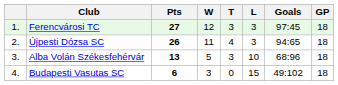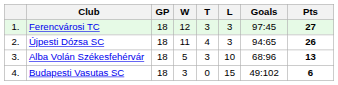columns swapped: GP <-> Pts
